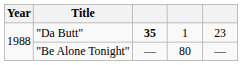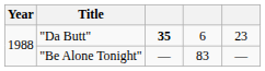"Da Butt" | column 4: 1 -> 6
"Be Alone Tonight" | column 4: 80 -> 83
